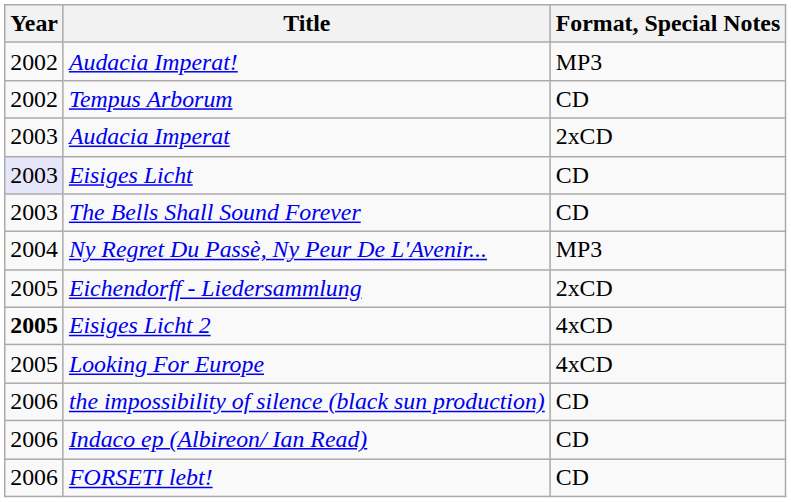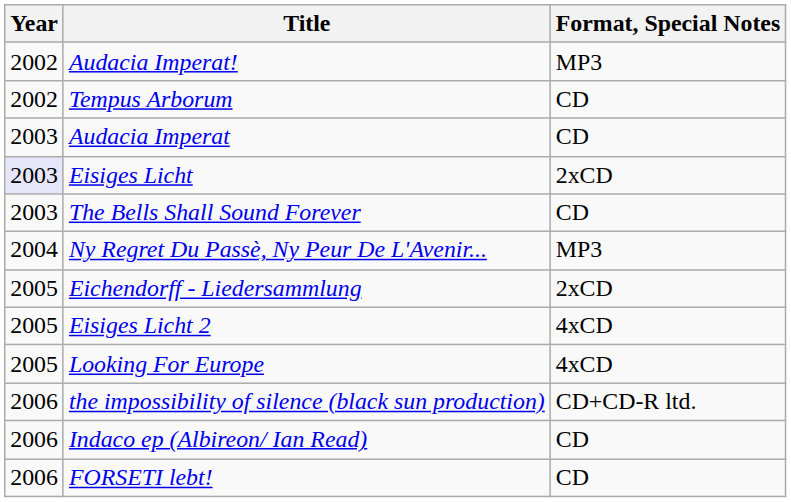Audacia Imperat | Format, Special Notes: 2xCD -> CD
Eisiges Licht | Format, Special Notes: CD -> 2xCD
Eisiges Licht 2 | Year: bold -> normal
the impossibility of silence (black sun production) | Format, Special Notes: CD -> CD+CD-R ltd.
